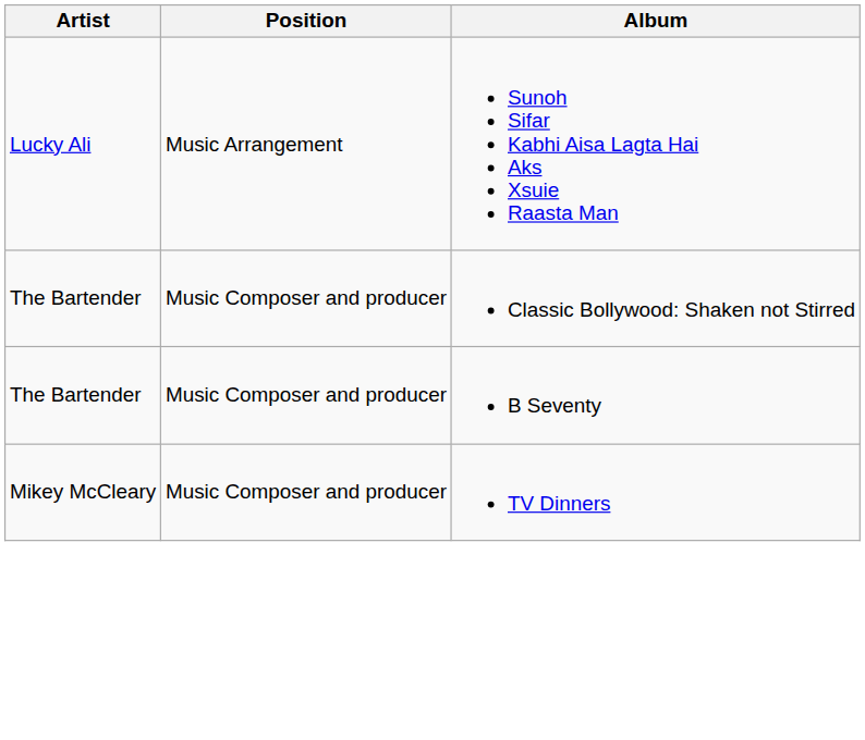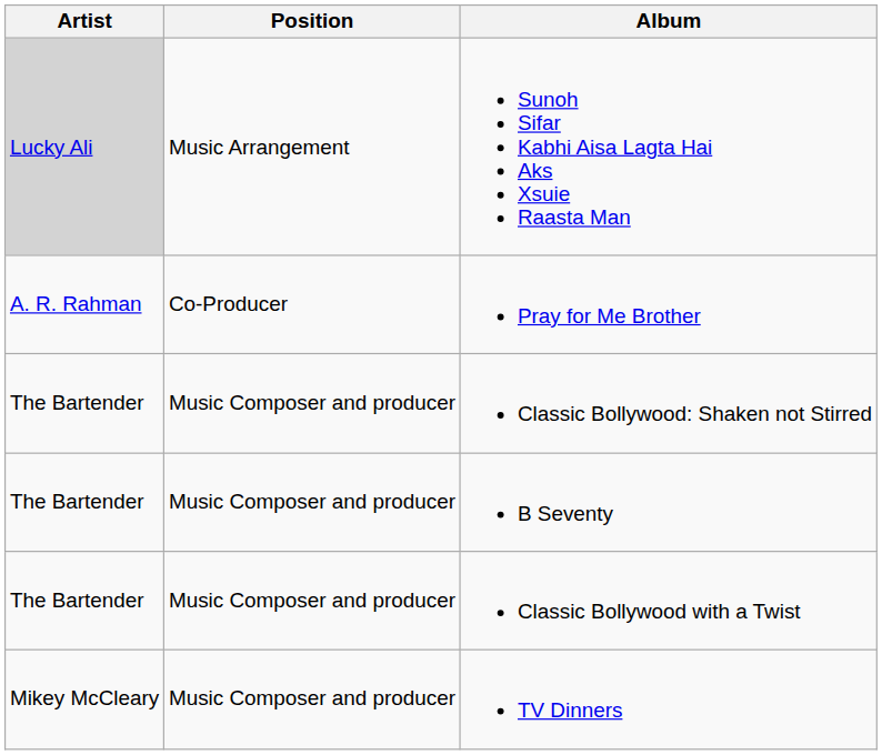Sunoh Sifar Kabhi Aisa Lagta Hai Aks Xsuie Raasta Man | Artist: no background -> lightgrey background
+ row: A. R. Rahman | Co-Producer | Pray for Me Brother
+ row: The Bartender | Music Composer and producer | Classic Bollywood with a Twist
